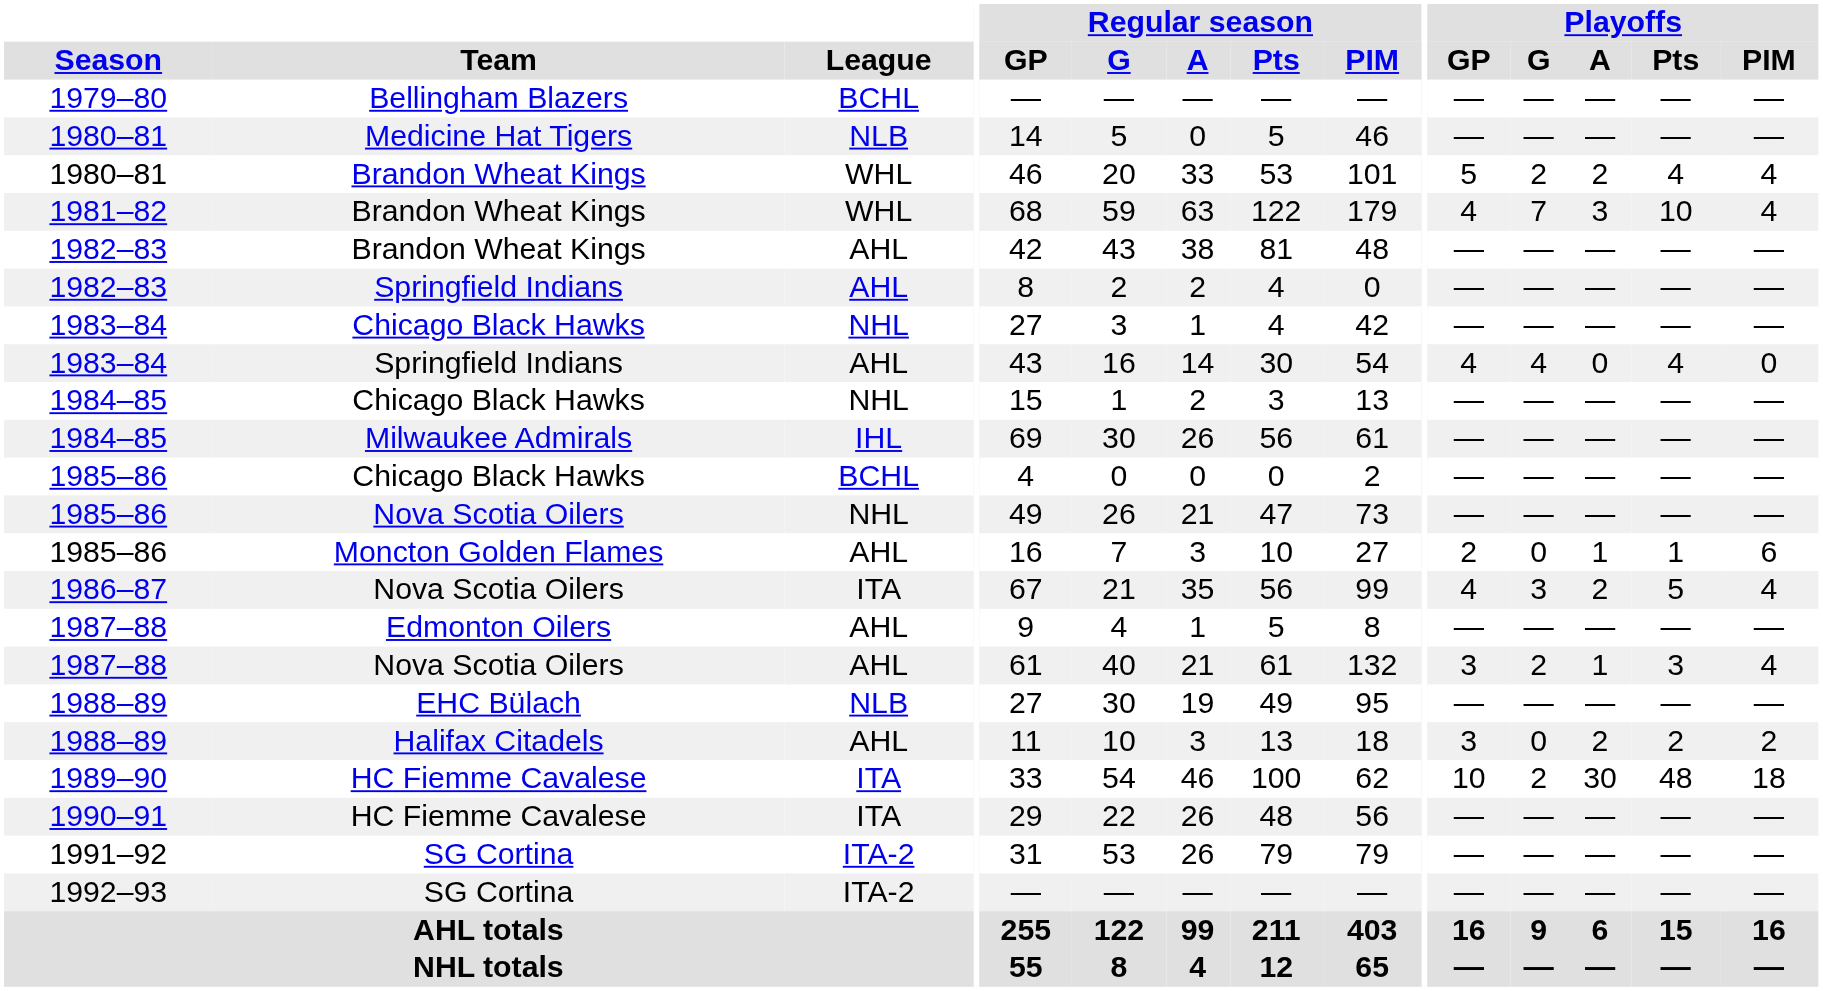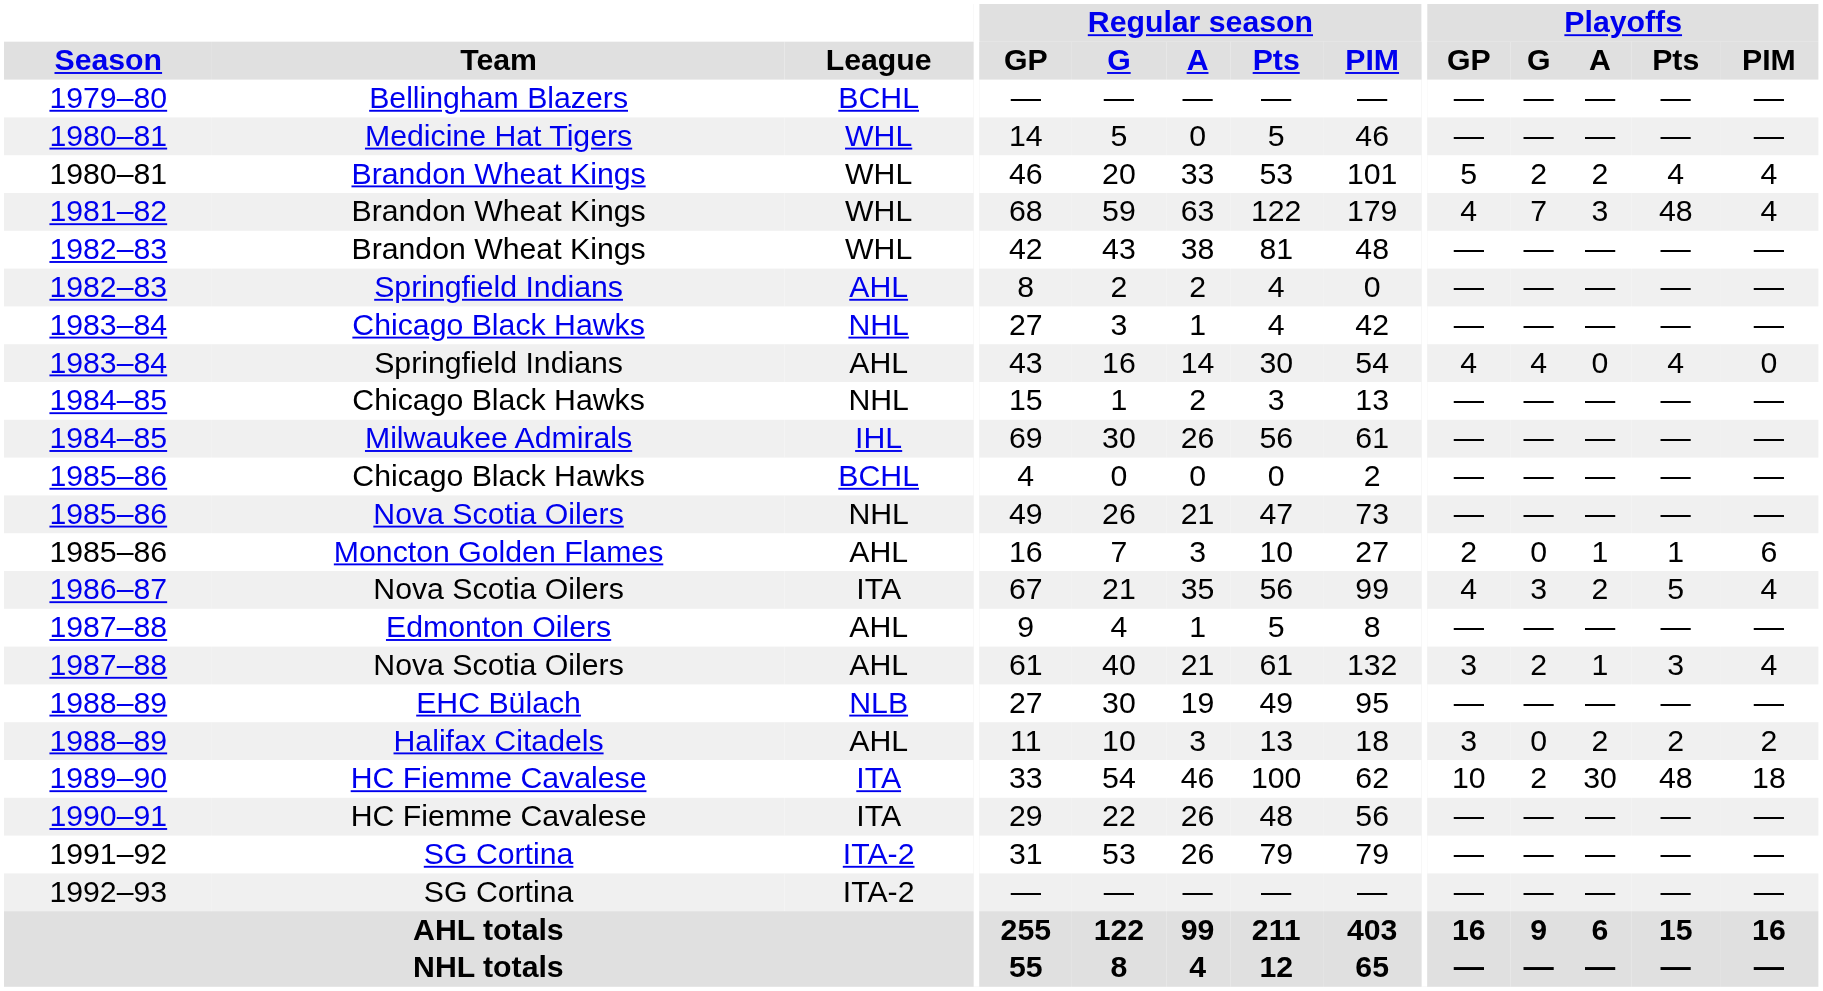1980–81 / Medicine Hat Tigers | League: NLB -> WHL
1981–82 | Playoffs / Pts: 10 -> 48
1982–83 / Brandon Wheat Kings | League: AHL -> WHL
